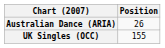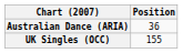Australian Dance (ARIA) | Position: 26 -> 36
